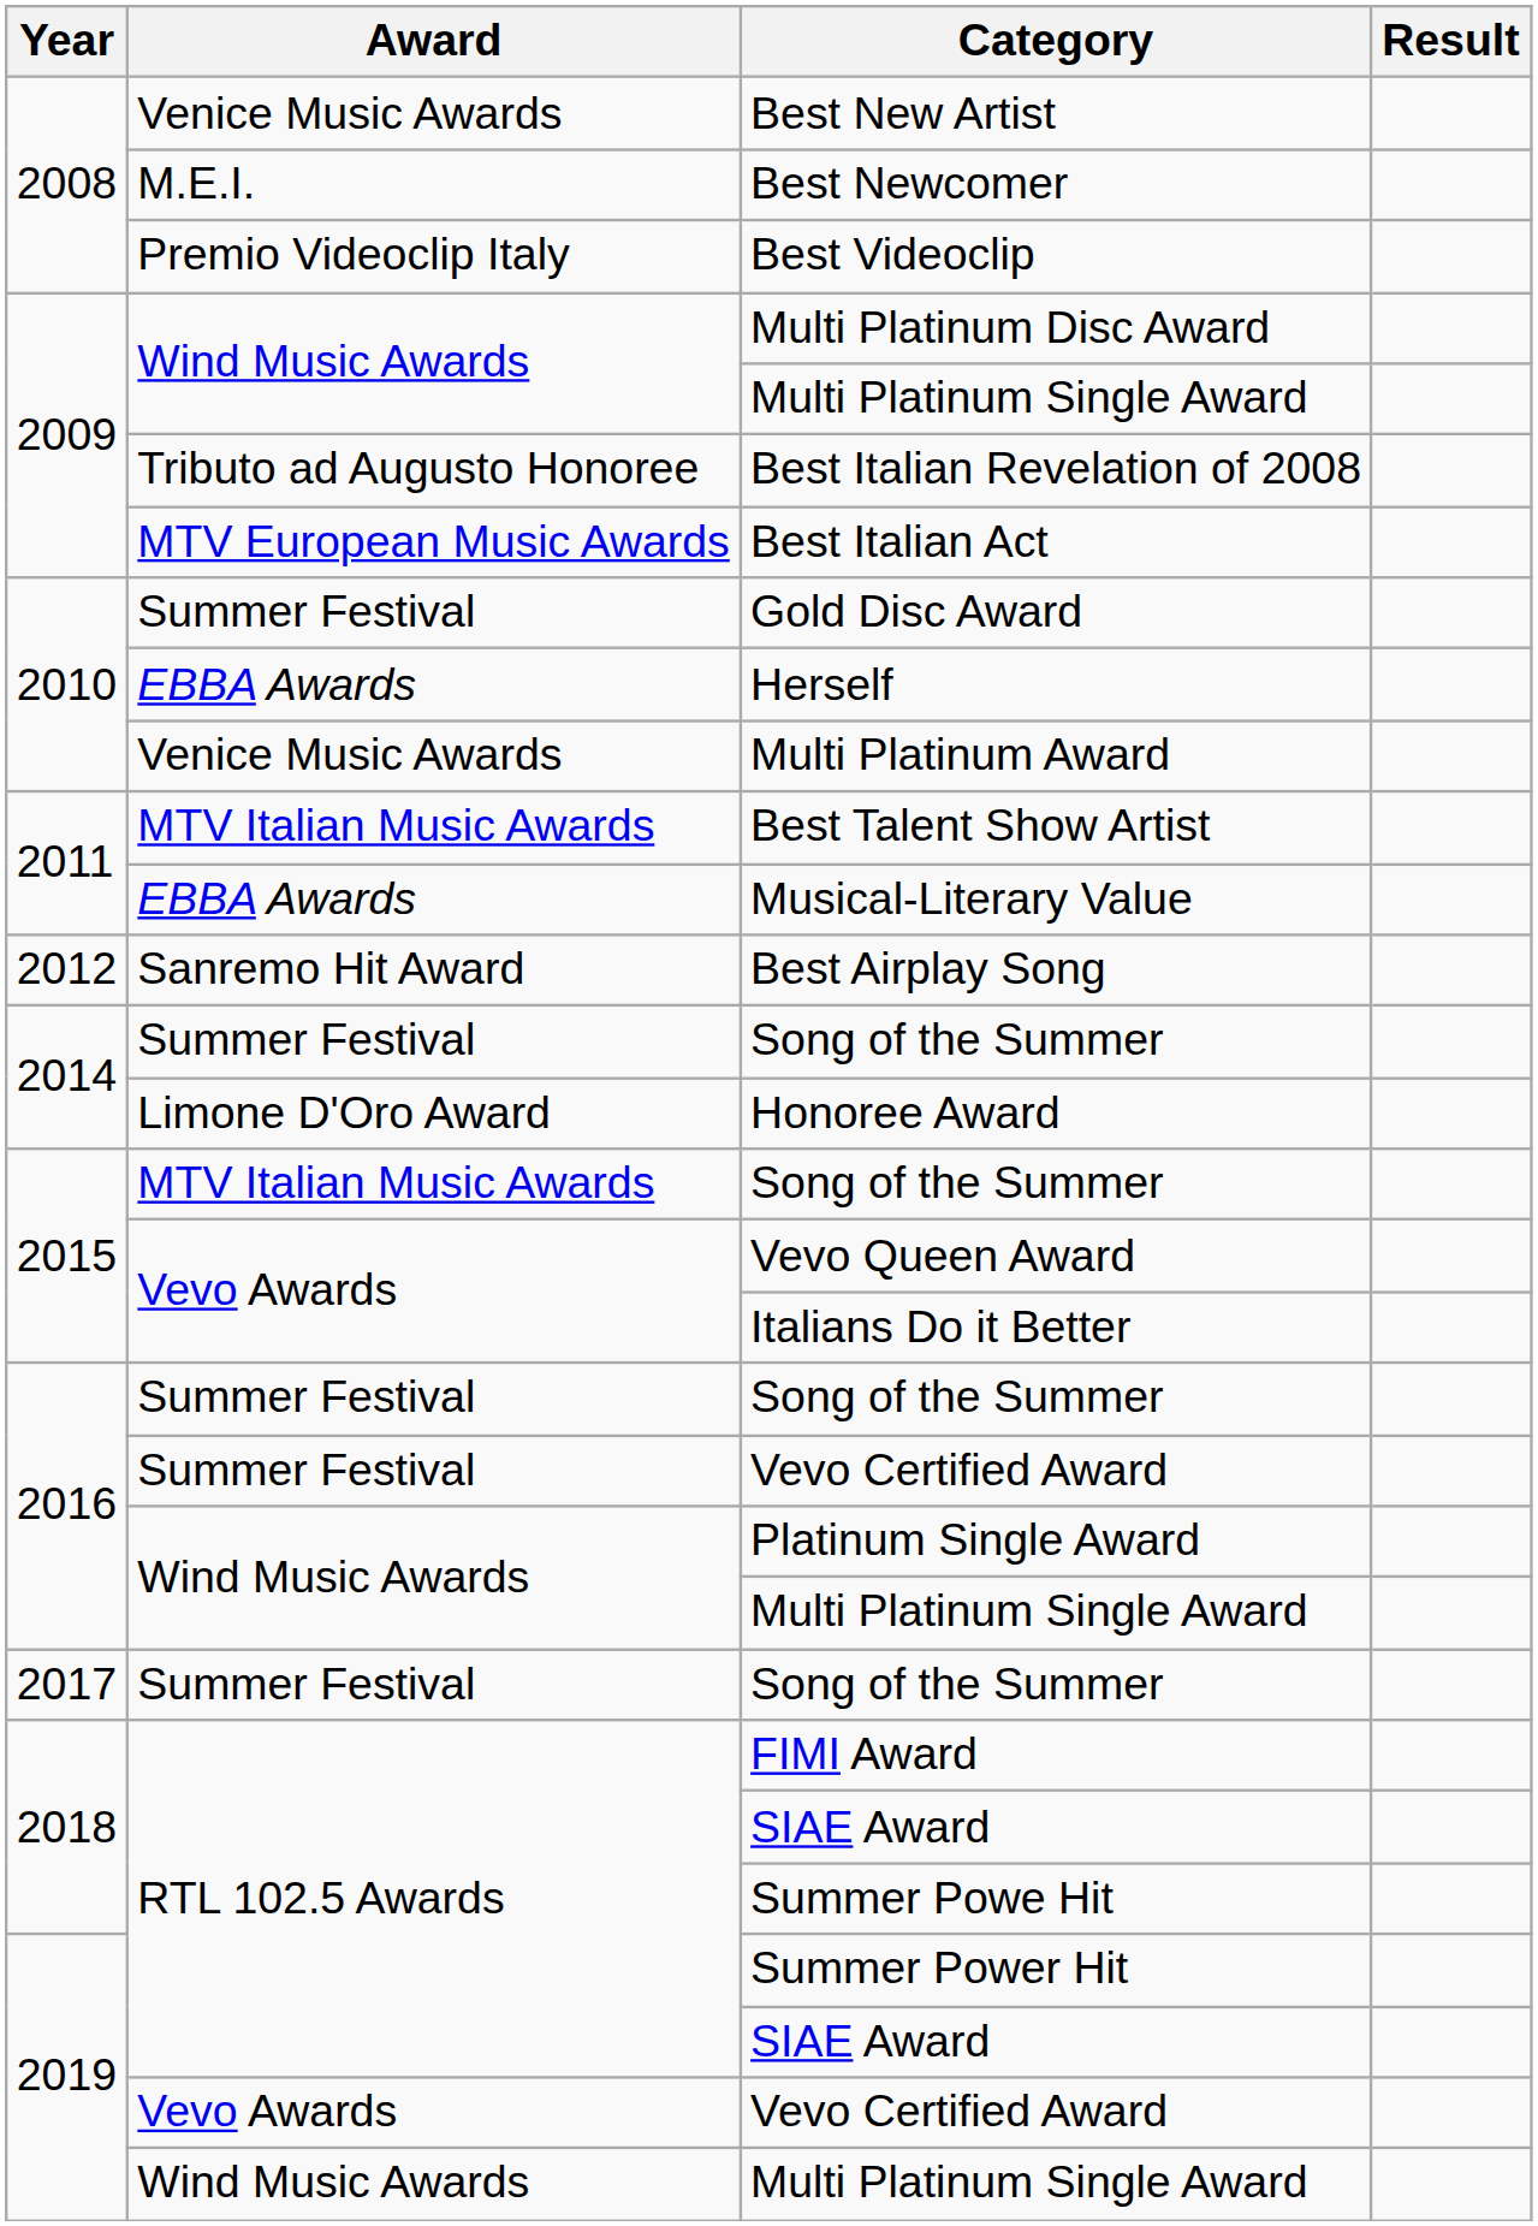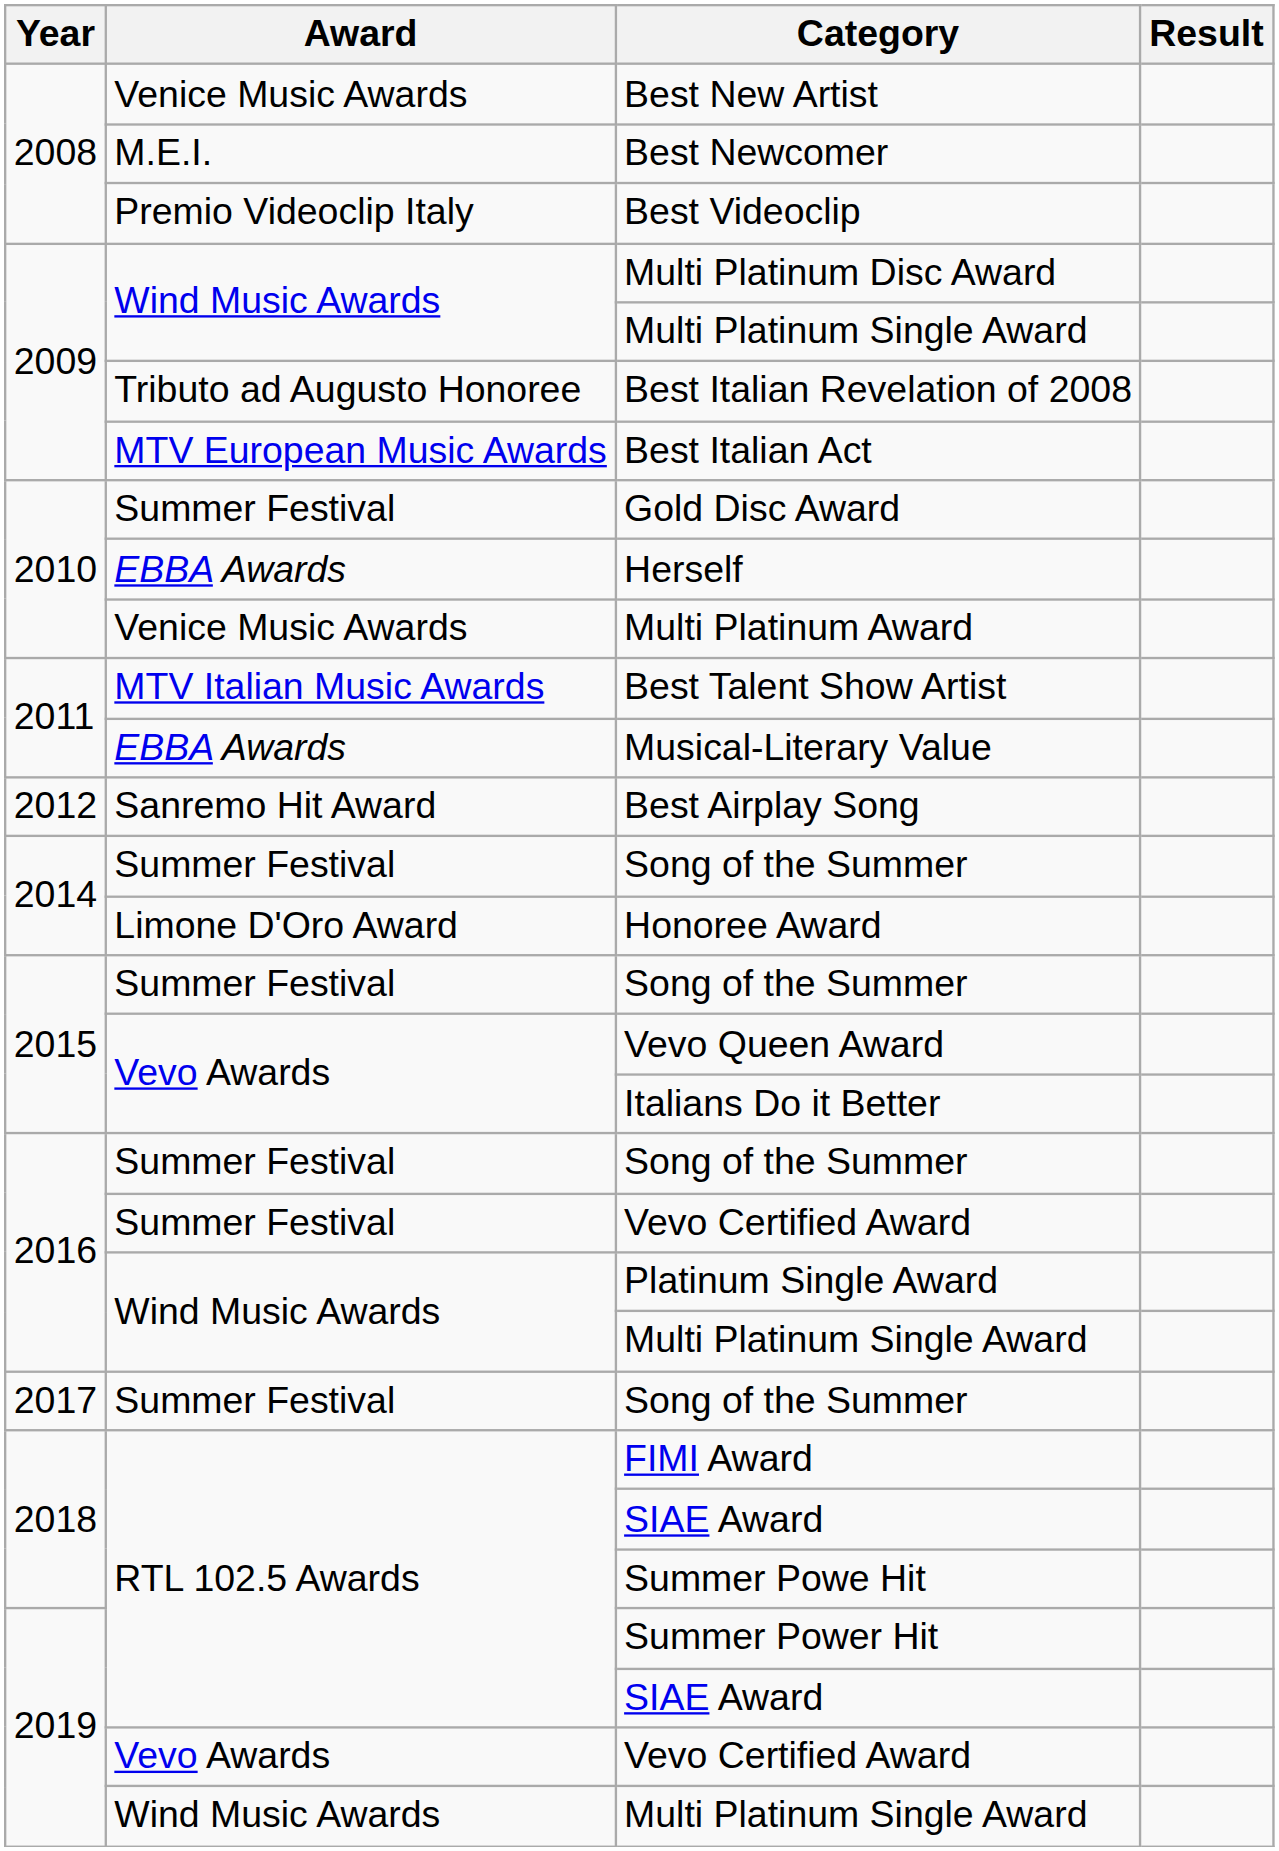2015 / Song of the Summer | Award: MTV Italian Music Awards -> Summer Festival
